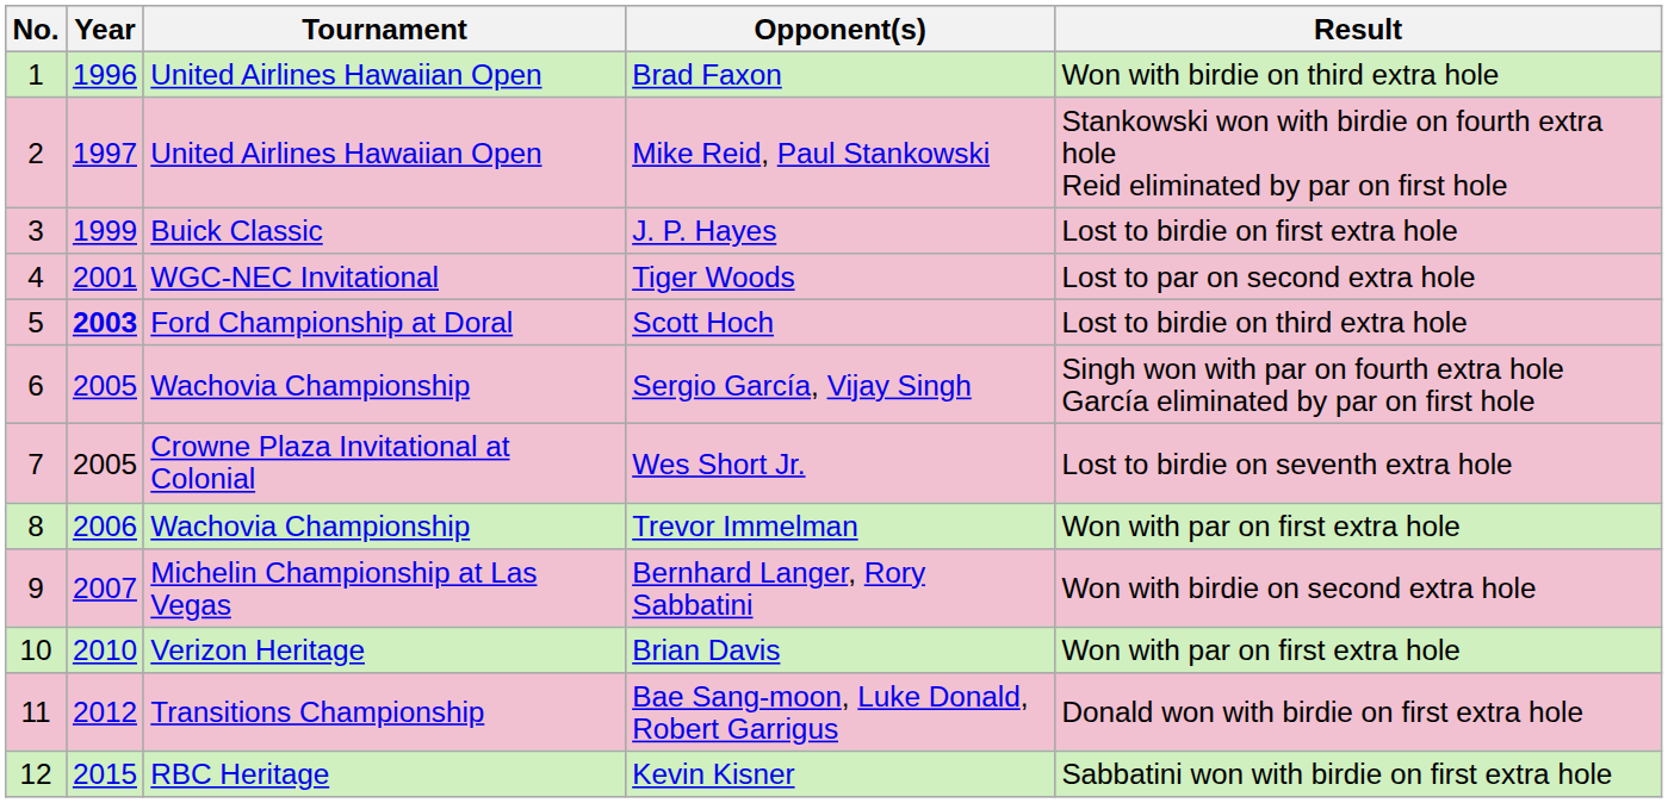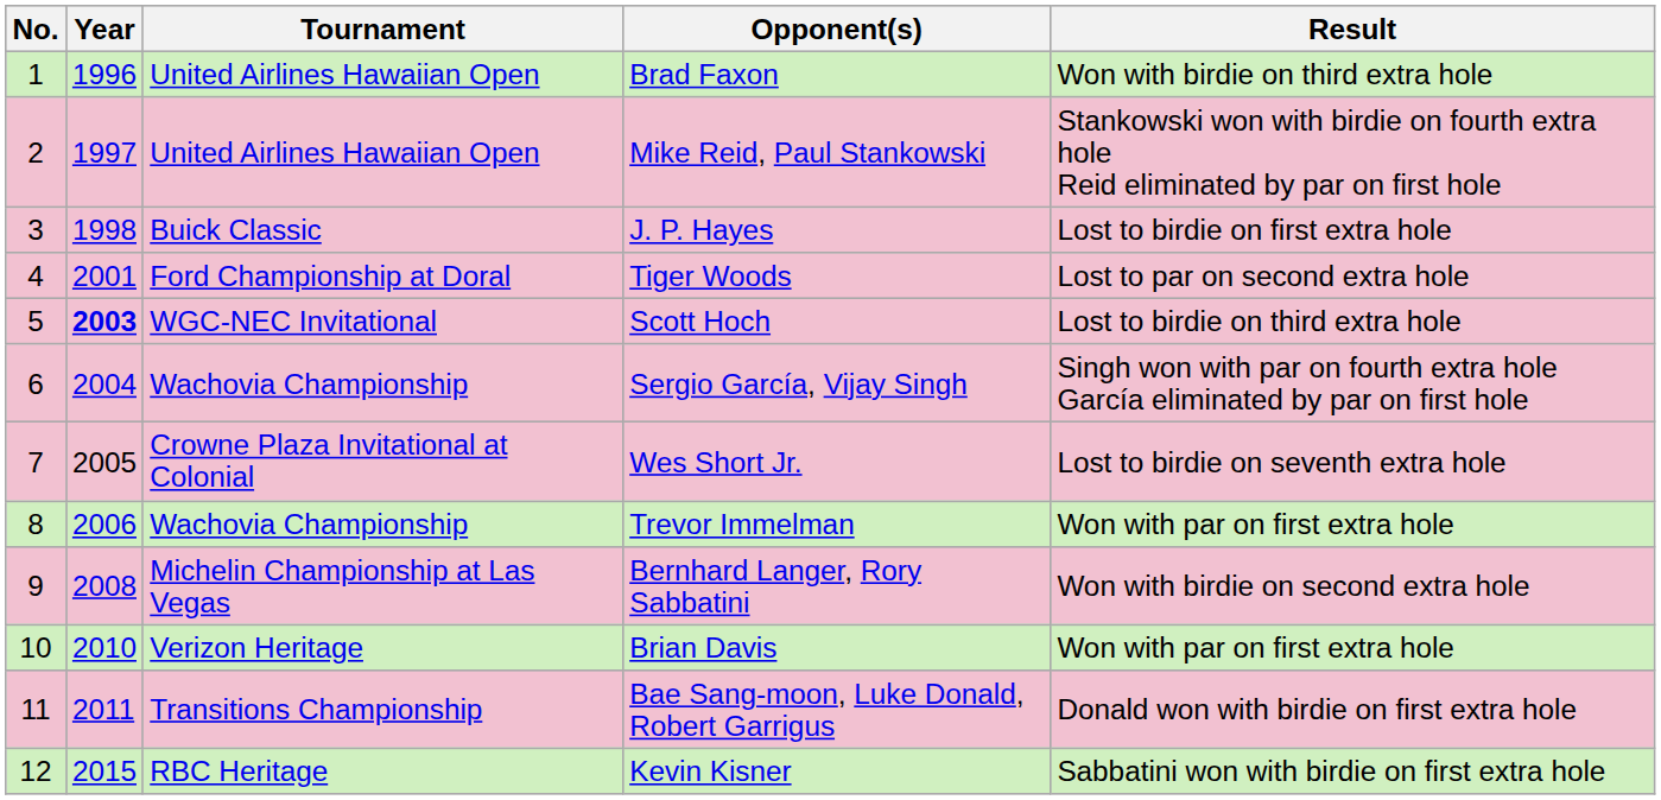J. P. Hayes | Year: 1999 -> 1998
Tiger Woods | Tournament: WGC-NEC Invitational -> Ford Championship at Doral
Scott Hoch | Tournament: Ford Championship at Doral -> WGC-NEC Invitational
Sergio García, Vijay Singh | Year: 2005 -> 2004
Bernhard Langer, Rory Sabbatini | Year: 2007 -> 2008
Bae Sang-moon, Luke Donald, Robert Garrigus | Year: 2012 -> 2011
